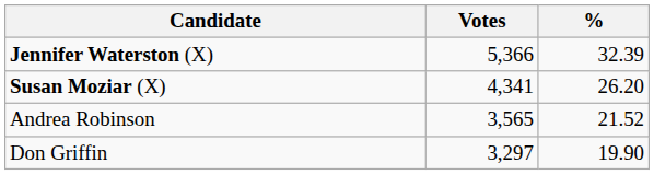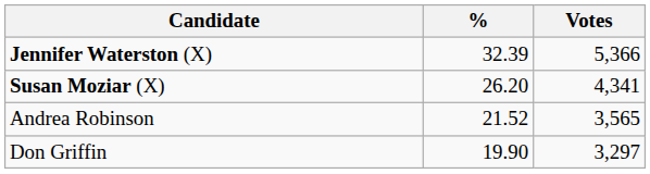columns swapped: Votes <-> %
